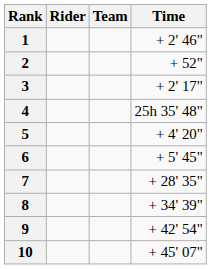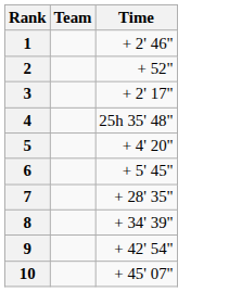- column: Rider
